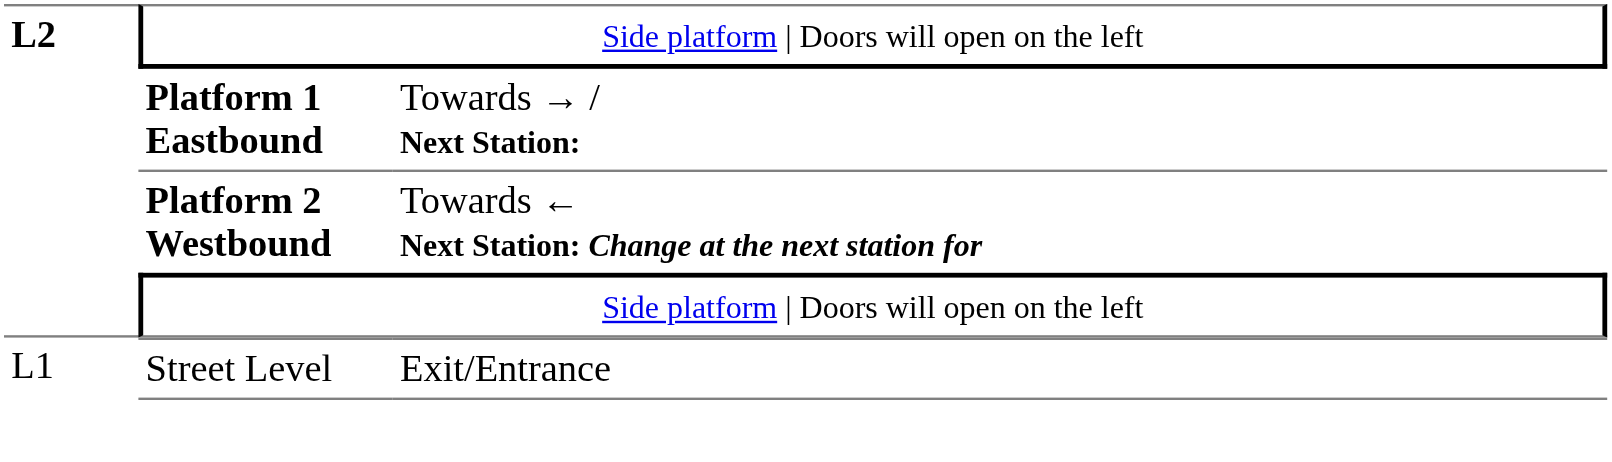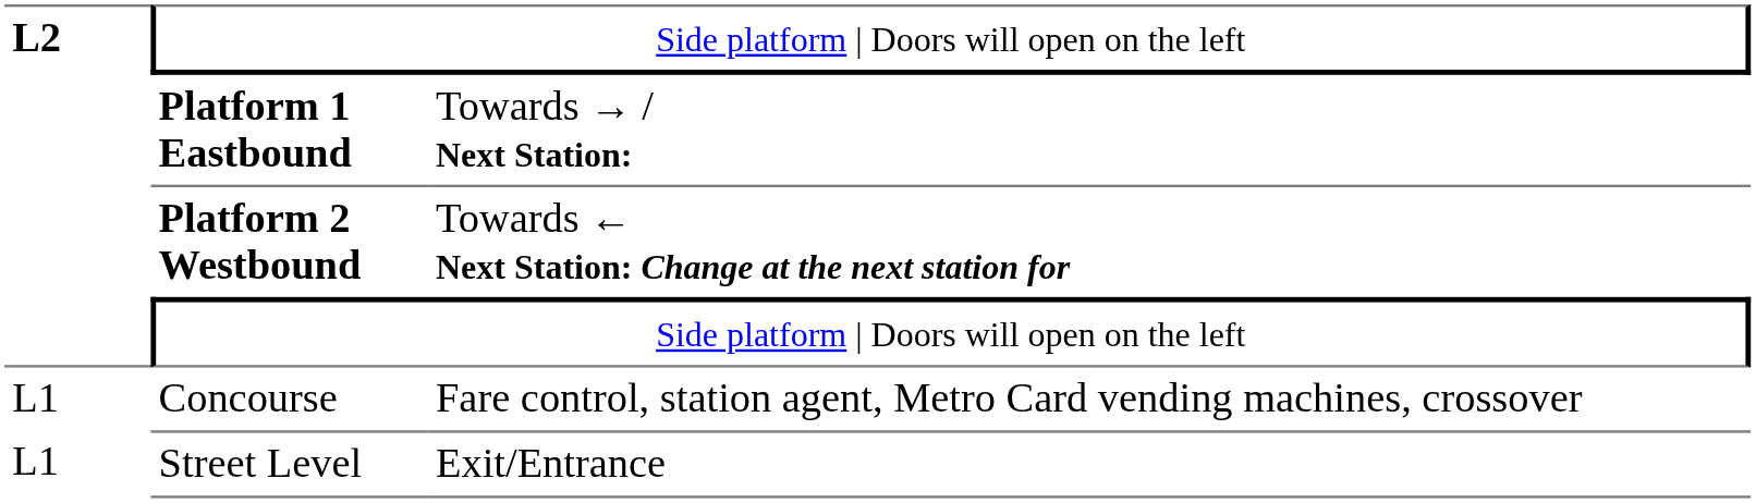+ row: L1 | Concourse | Fare control, station agent, Metro Card vending machines, crossover
